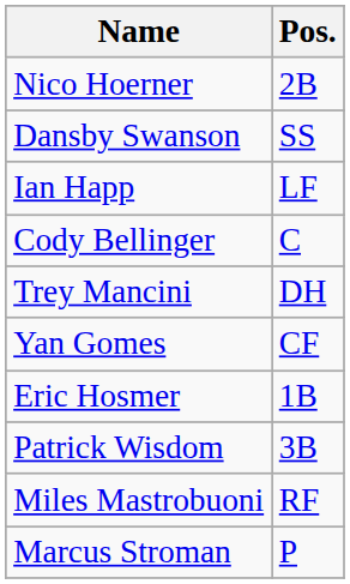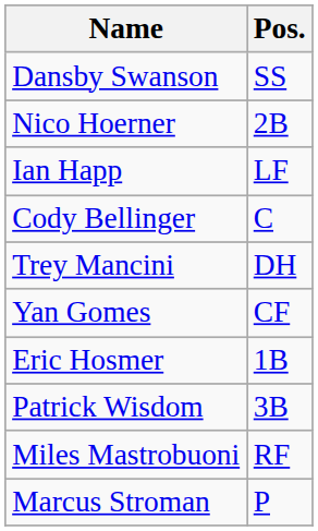rows swapped: Nico Hoerner <-> Dansby Swanson
